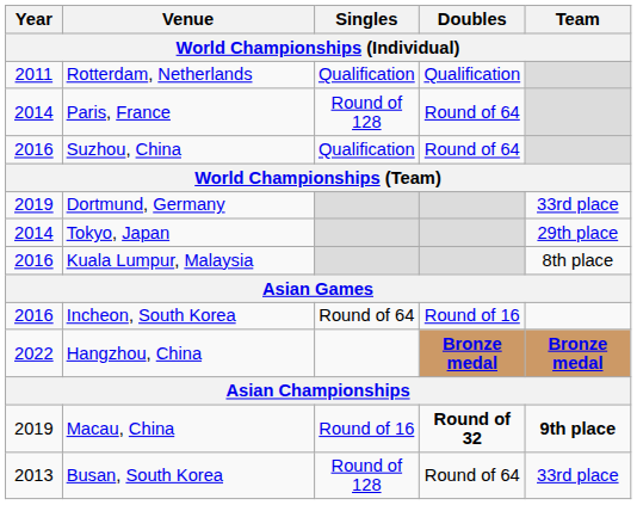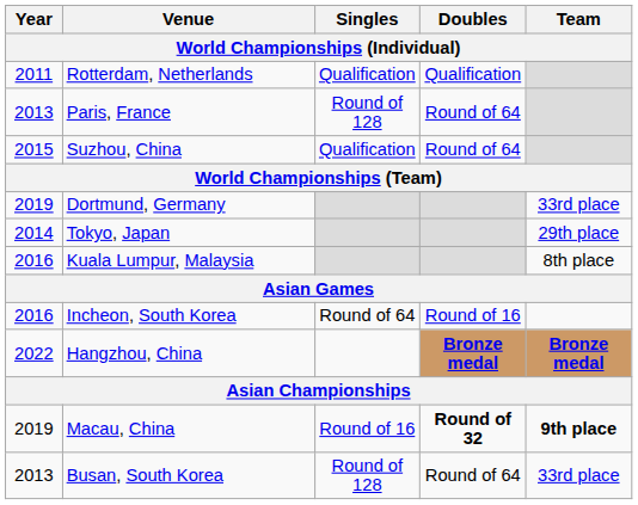Paris, France | Year: 2014 -> 2013
Suzhou, China | Year: 2016 -> 2015
